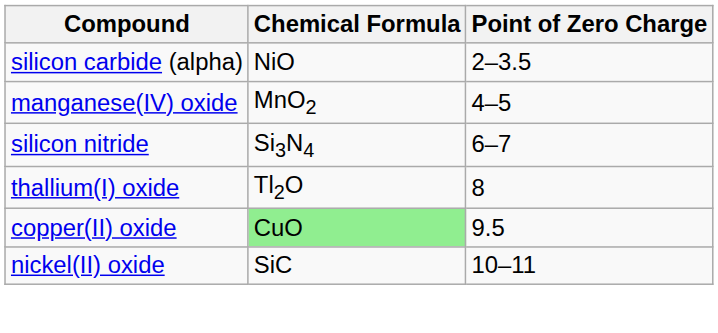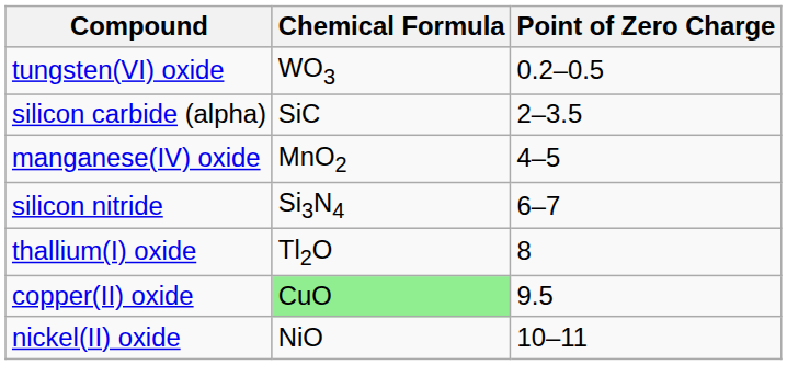+ row: tungsten(VI) oxide | WO3 | 0.2–0.5
silicon carbide (alpha) | Chemical Formula: NiO -> SiC
nickel(II) oxide | Chemical Formula: SiC -> NiO
